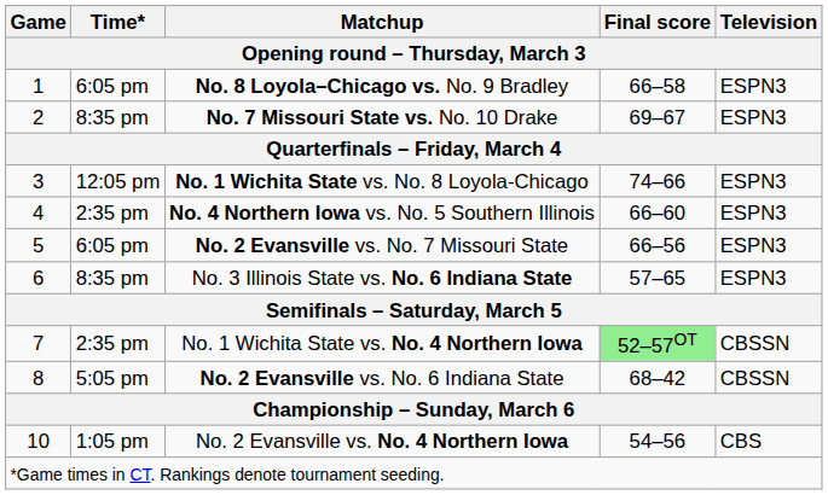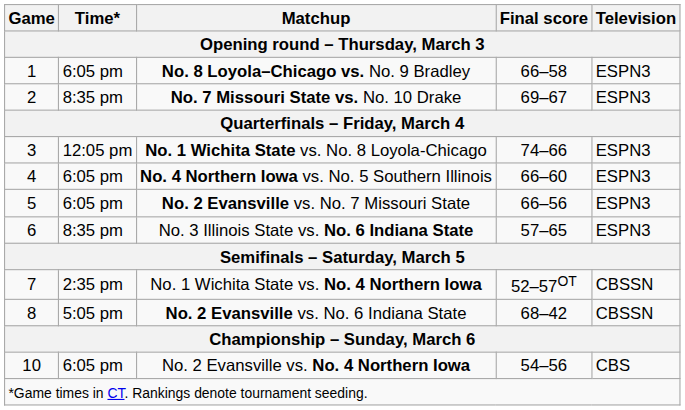No. 4 Northern Iowa vs. No. 5 Southern Illinois | Time*: 2:35 pm -> 6:05 pm
No. 1 Wichita State vs. No. 4 Northern Iowa | Final score: lightgreen background -> no background
No. 2 Evansville vs. No. 4 Northern Iowa | Time*: 1:05 pm -> 6:05 pm
